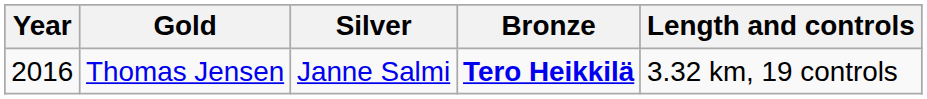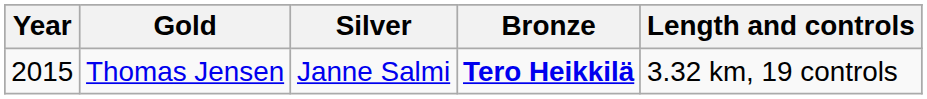Thomas Jensen | Year: 2016 -> 2015
